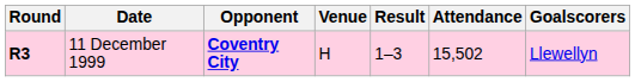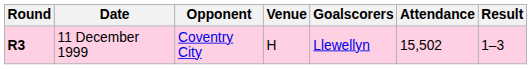columns swapped: Result <-> Goalscorers
11 December 1999 | Opponent: bold -> normal
